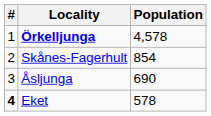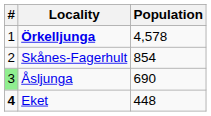Åsljunga | #: no background -> lightgreen background
Eket | Population: 578 -> 448
